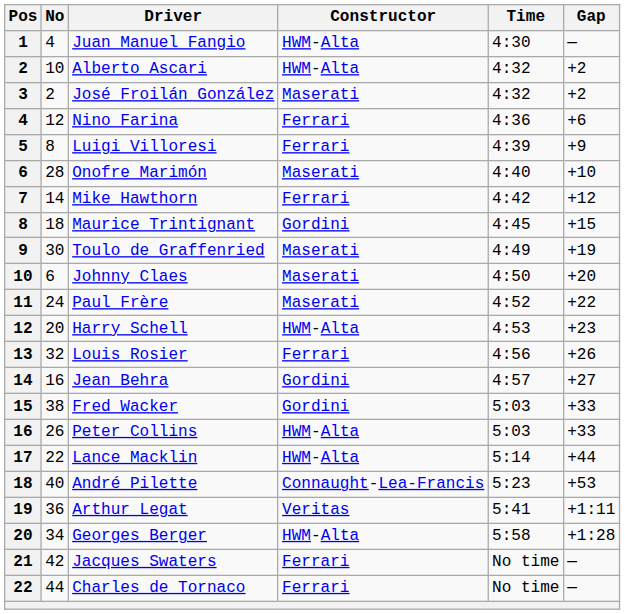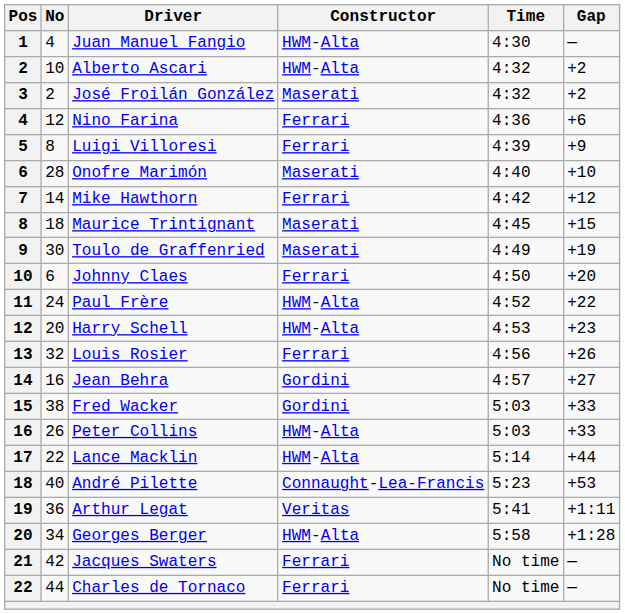Maurice Trintignant | Constructor: Gordini -> Maserati
Johnny Claes | Constructor: Maserati -> Ferrari
Paul Frère | Constructor: Maserati -> HWM-Alta
